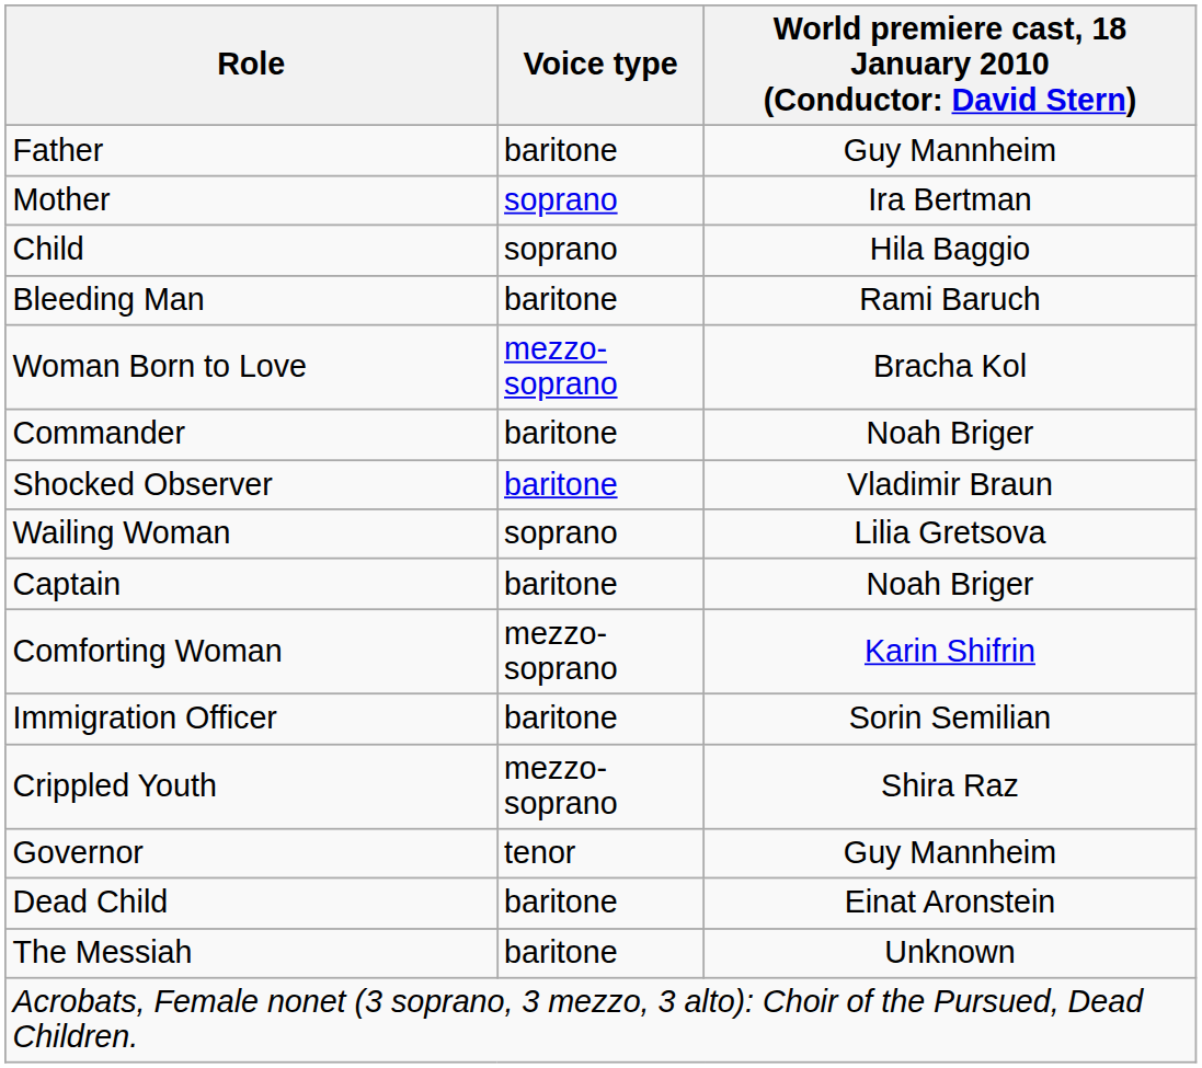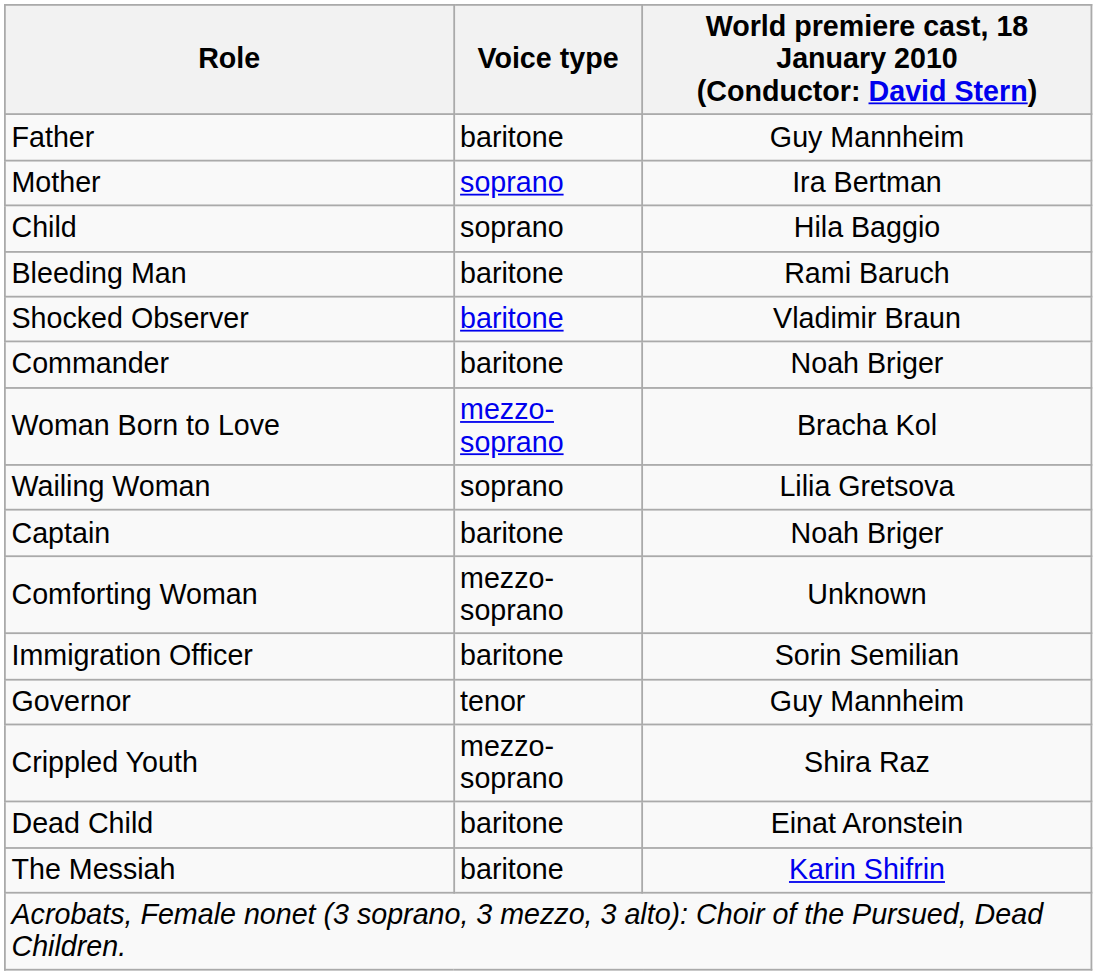rows swapped: Shocked Observer <-> Woman Born to Love
Comforting Woman | column 3: Karin Shifrin -> Unknown
rows swapped: Crippled Youth <-> Governor
The Messiah | column 3: Unknown -> Karin Shifrin
